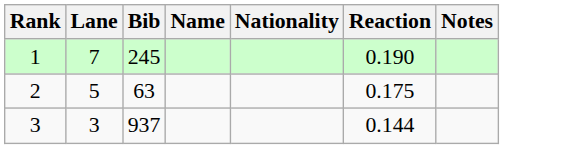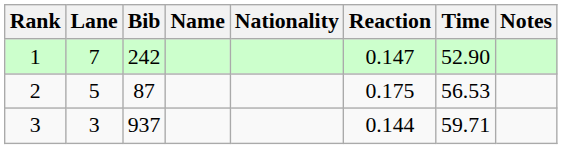+ column: Time | 52.90 | 56.53 | 59.71
1 | Bib: 245 -> 242
1 | Reaction: 0.190 -> 0.147
2 | Bib: 63 -> 87
